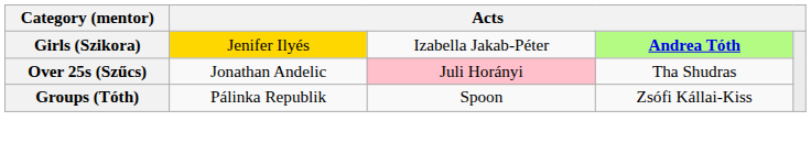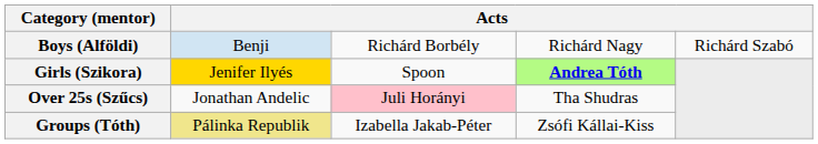+ row: Boys (Alföldi) | Benji | Richárd Borbély | Richárd Nagy | Richárd Szabó
Girls (Szikora) | column 3: Izabella Jakab-Péter -> Spoon
Groups (Tóth) | column 2: no background -> khaki background
Groups (Tóth) | column 3: Spoon -> Izabella Jakab-Péter
